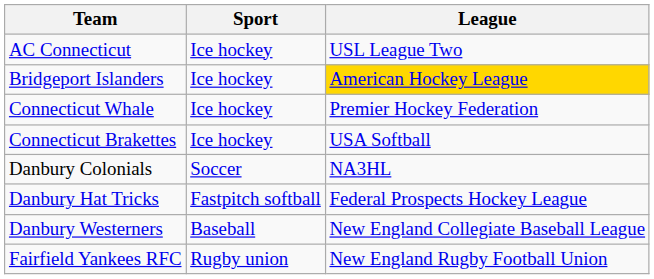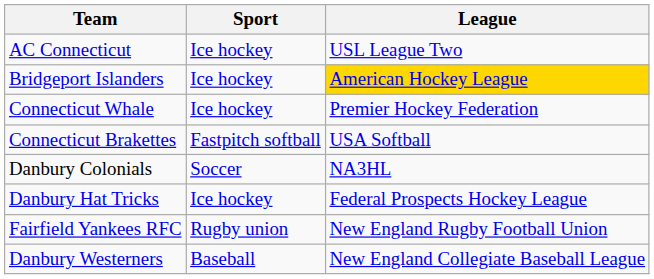Connecticut Brakettes | Sport: Ice hockey -> Fastpitch softball
Danbury Hat Tricks | Sport: Fastpitch softball -> Ice hockey
rows swapped: Danbury Westerners <-> Fairfield Yankees RFC
